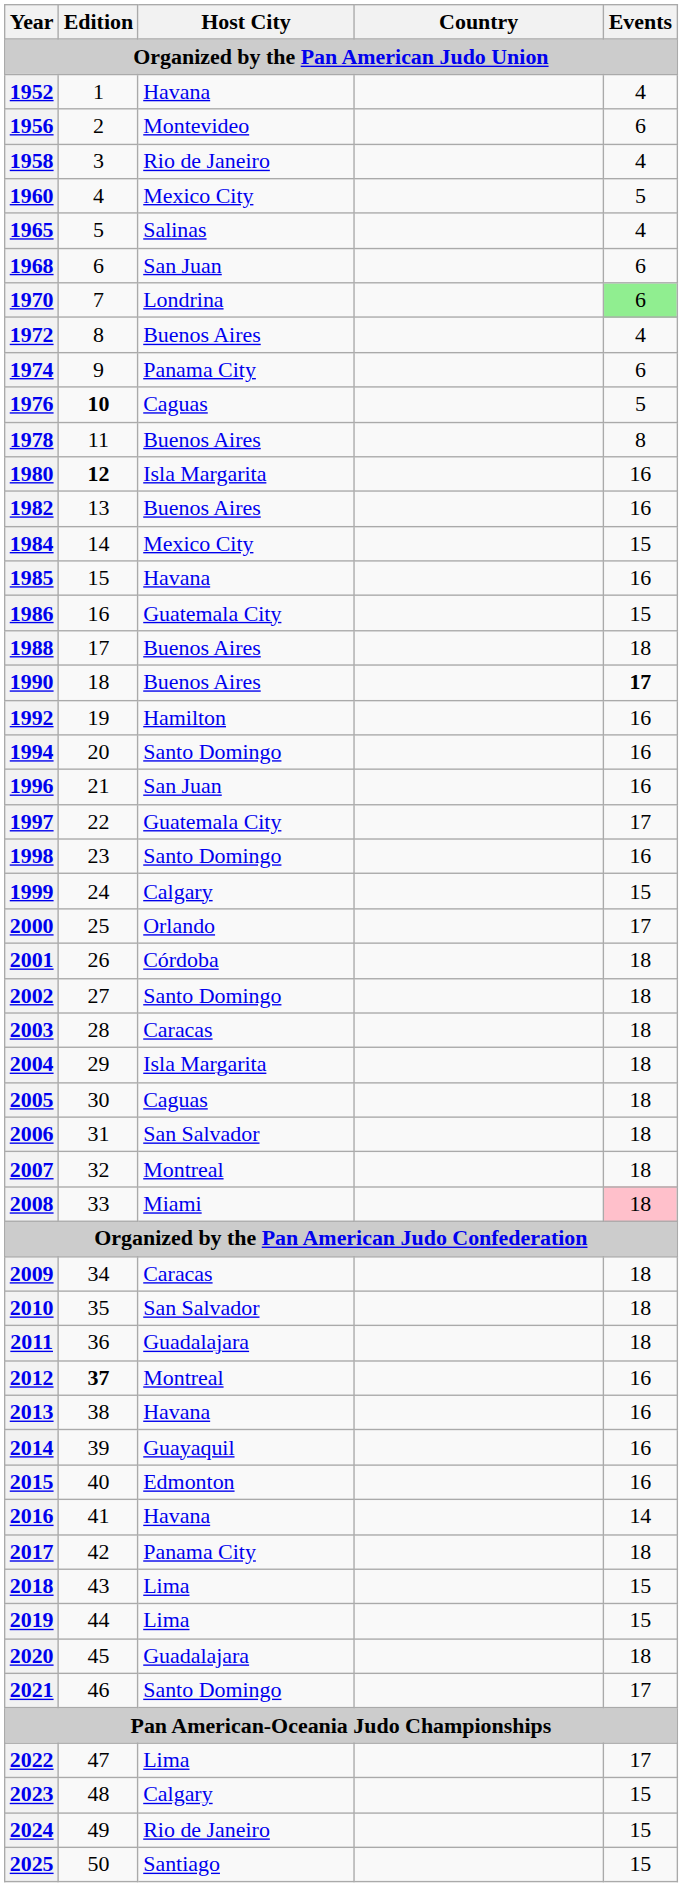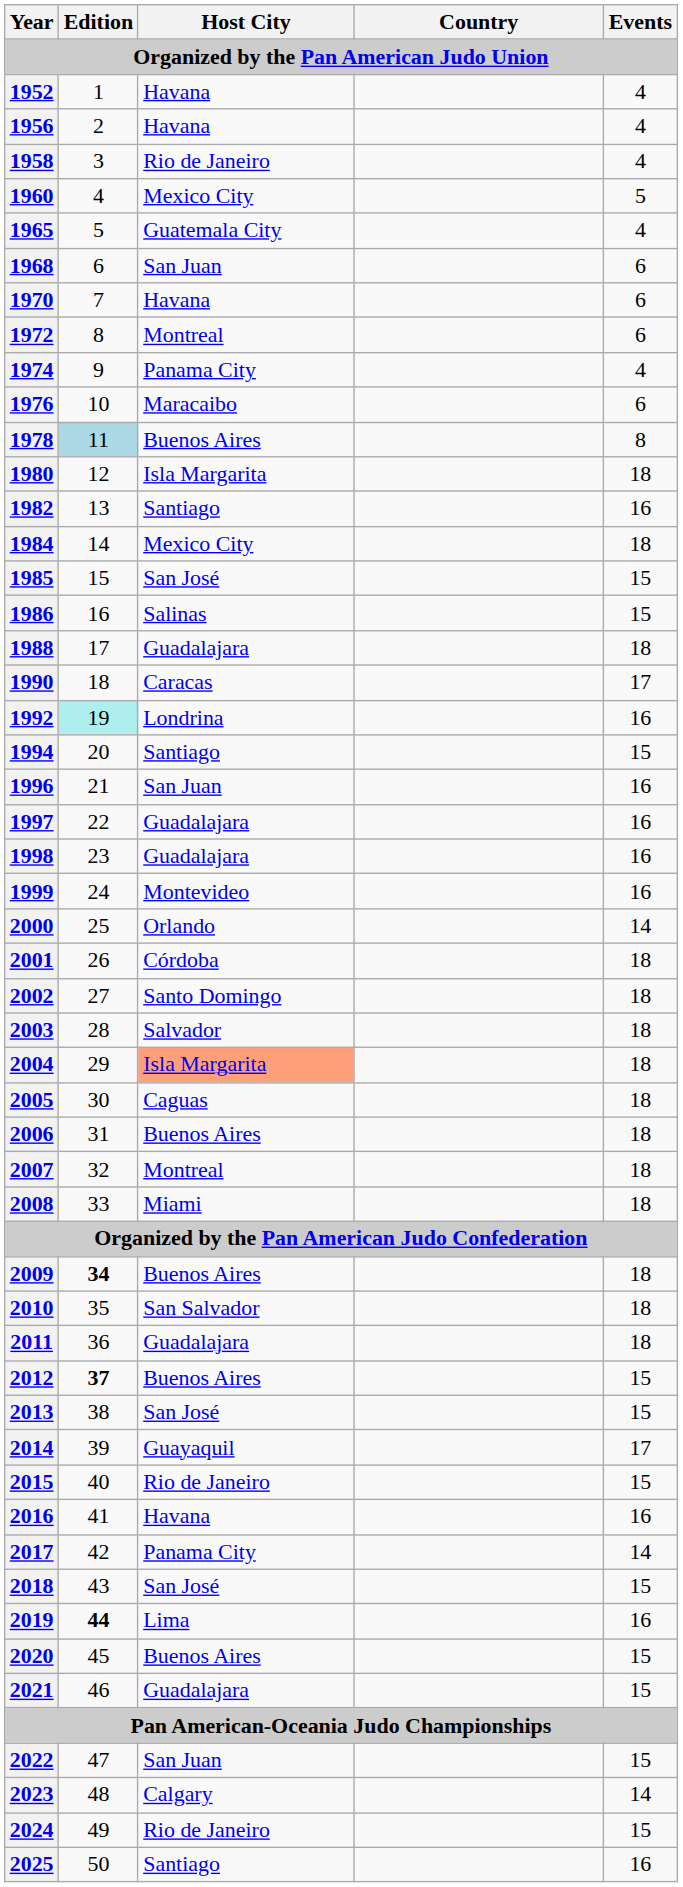1956 | Host City: Montevideo -> Havana
1956 | Events: 6 -> 4
1965 | Host City: Salinas -> Guatemala City
1970 | Host City: Londrina -> Havana
1970 | Events: lightgreen background -> no background
1972 | Host City: Buenos Aires -> Montreal
1972 | Events: 4 -> 6
1974 | Events: 6 -> 4
1976 | Edition: bold -> normal
1976 | Host City: Caguas -> Maracaibo
1976 | Events: 5 -> 6
1978 | Edition: no background -> lightblue background
1980 | Edition: bold -> normal
1980 | Events: 16 -> 18
1982 | Host City: Buenos Aires -> Santiago
1984 | Events: 15 -> 18
1985 | Host City: Havana -> San José
1985 | Events: 16 -> 15
1986 | Host City: Guatemala City -> Salinas
1988 | Host City: Buenos Aires -> Guadalajara
1990 | Host City: Buenos Aires -> Caracas
1990 | Events: bold -> normal
1992 | Edition: no background -> paleturquoise background
1992 | Host City: Hamilton -> Londrina
1994 | Host City: Santo Domingo -> Santiago
1994 | Events: 16 -> 15
1997 | Host City: Guatemala City -> Guadalajara
1997 | Events: 17 -> 16
1998 | Host City: Santo Domingo -> Guadalajara
1999 | Host City: Calgary -> Montevideo
1999 | Events: 15 -> 16
2000 | Events: 17 -> 14
2003 | Host City: Caracas -> Salvador
2004 | Host City: no background -> lightsalmon background
2006 | Host City: San Salvador -> Buenos Aires
2008 | Events: pink background -> no background
2009 | Edition: normal -> bold
2009 | Host City: Caracas -> Buenos Aires
2012 | Host City: Montreal -> Buenos Aires
2012 | Events: 16 -> 15
2013 | Host City: Havana -> San José
2013 | Events: 16 -> 15
2014 | Events: 16 -> 17
2015 | Host City: Edmonton -> Rio de Janeiro
2015 | Events: 16 -> 15
2016 | Events: 14 -> 16
2017 | Events: 18 -> 14
2018 | Host City: Lima -> San José
2019 | Edition: normal -> bold
2019 | Events: 15 -> 16
2020 | Host City: Guadalajara -> Buenos Aires
2020 | Events: 18 -> 15
2021 | Host City: Santo Domingo -> Guadalajara
2021 | Events: 17 -> 15
2022 | Host City: Lima -> San Juan
2022 | Events: 17 -> 15
2023 | Events: 15 -> 14
2025 | Events: 15 -> 16
